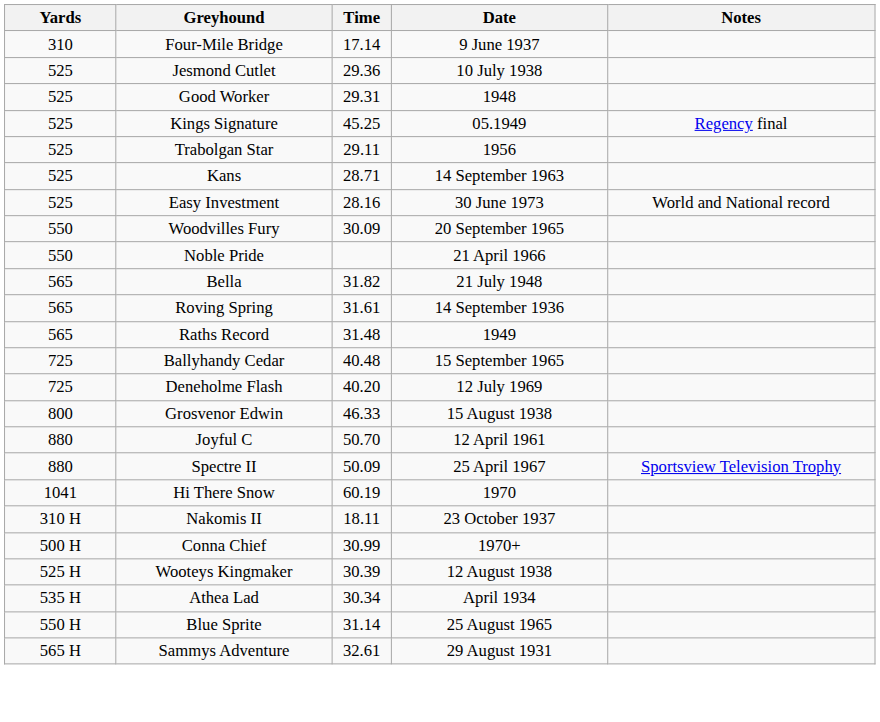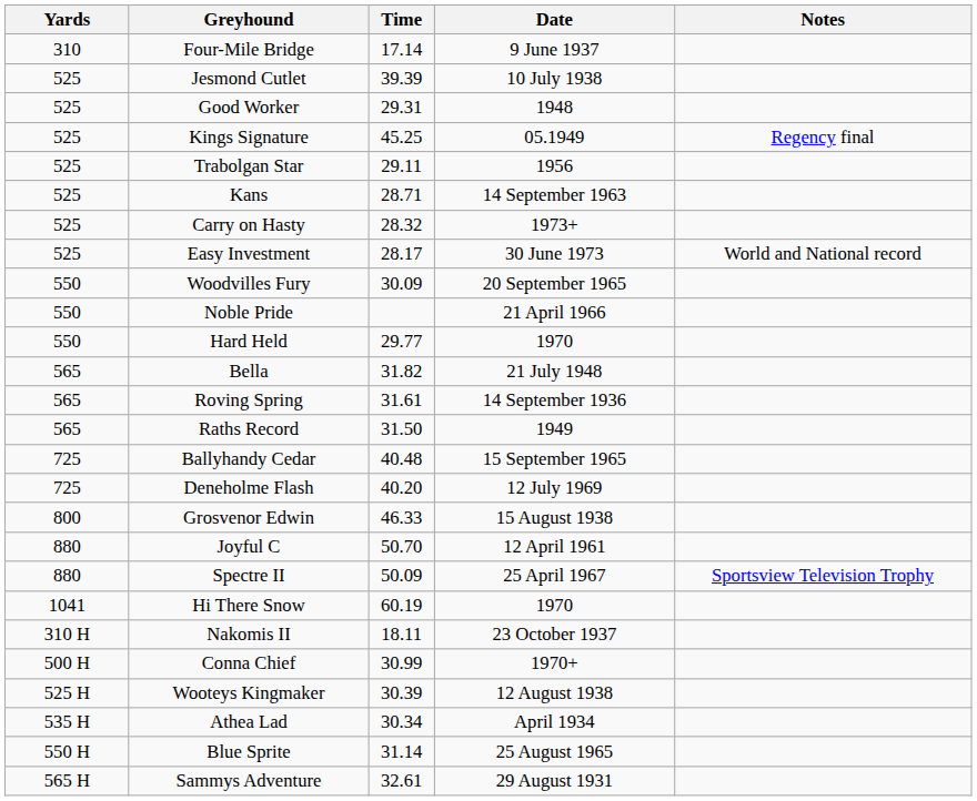Jesmond Cutlet | Time: 29.36 -> 39.39
+ row: 525 | Carry on Hasty | 28.32 | 1973+
Easy Investment | Time: 28.16 -> 28.17
+ row: 550 | Hard Held | 29.77 | 1970
Raths Record | Time: 31.48 -> 31.50
